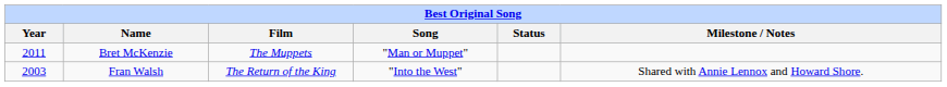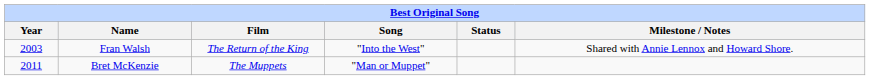rows swapped: Fran Walsh <-> Bret McKenzie
